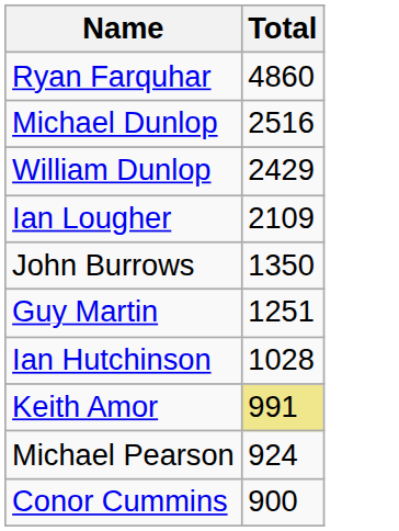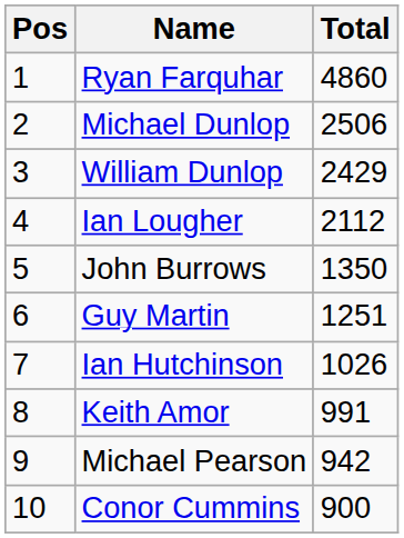+ column: Pos | 1 | 2 | 3 | 4 | 5 | 6 | 7 | 8 | 9 | 10
Michael Dunlop | Total: 2516 -> 2506
Ian Lougher | Total: 2109 -> 2112
Ian Hutchinson | Total: 1028 -> 1026
Keith Amor | Total: khaki background -> no background
Michael Pearson | Total: 924 -> 942
